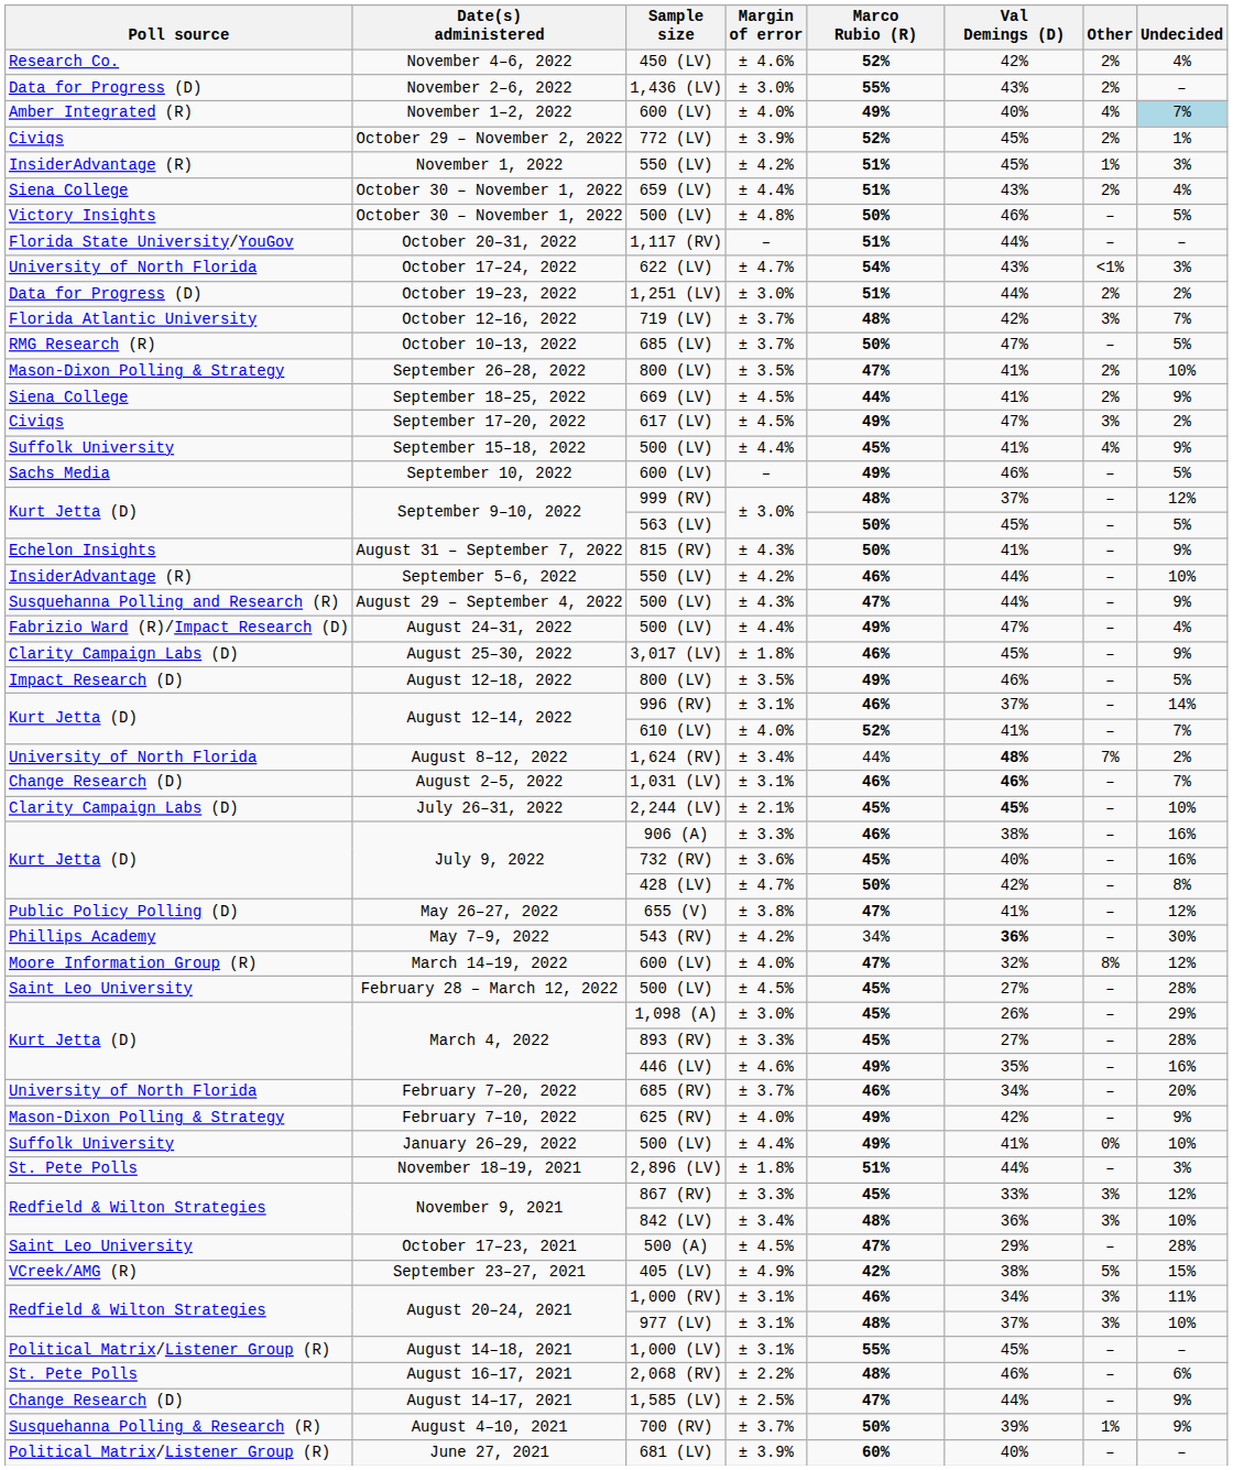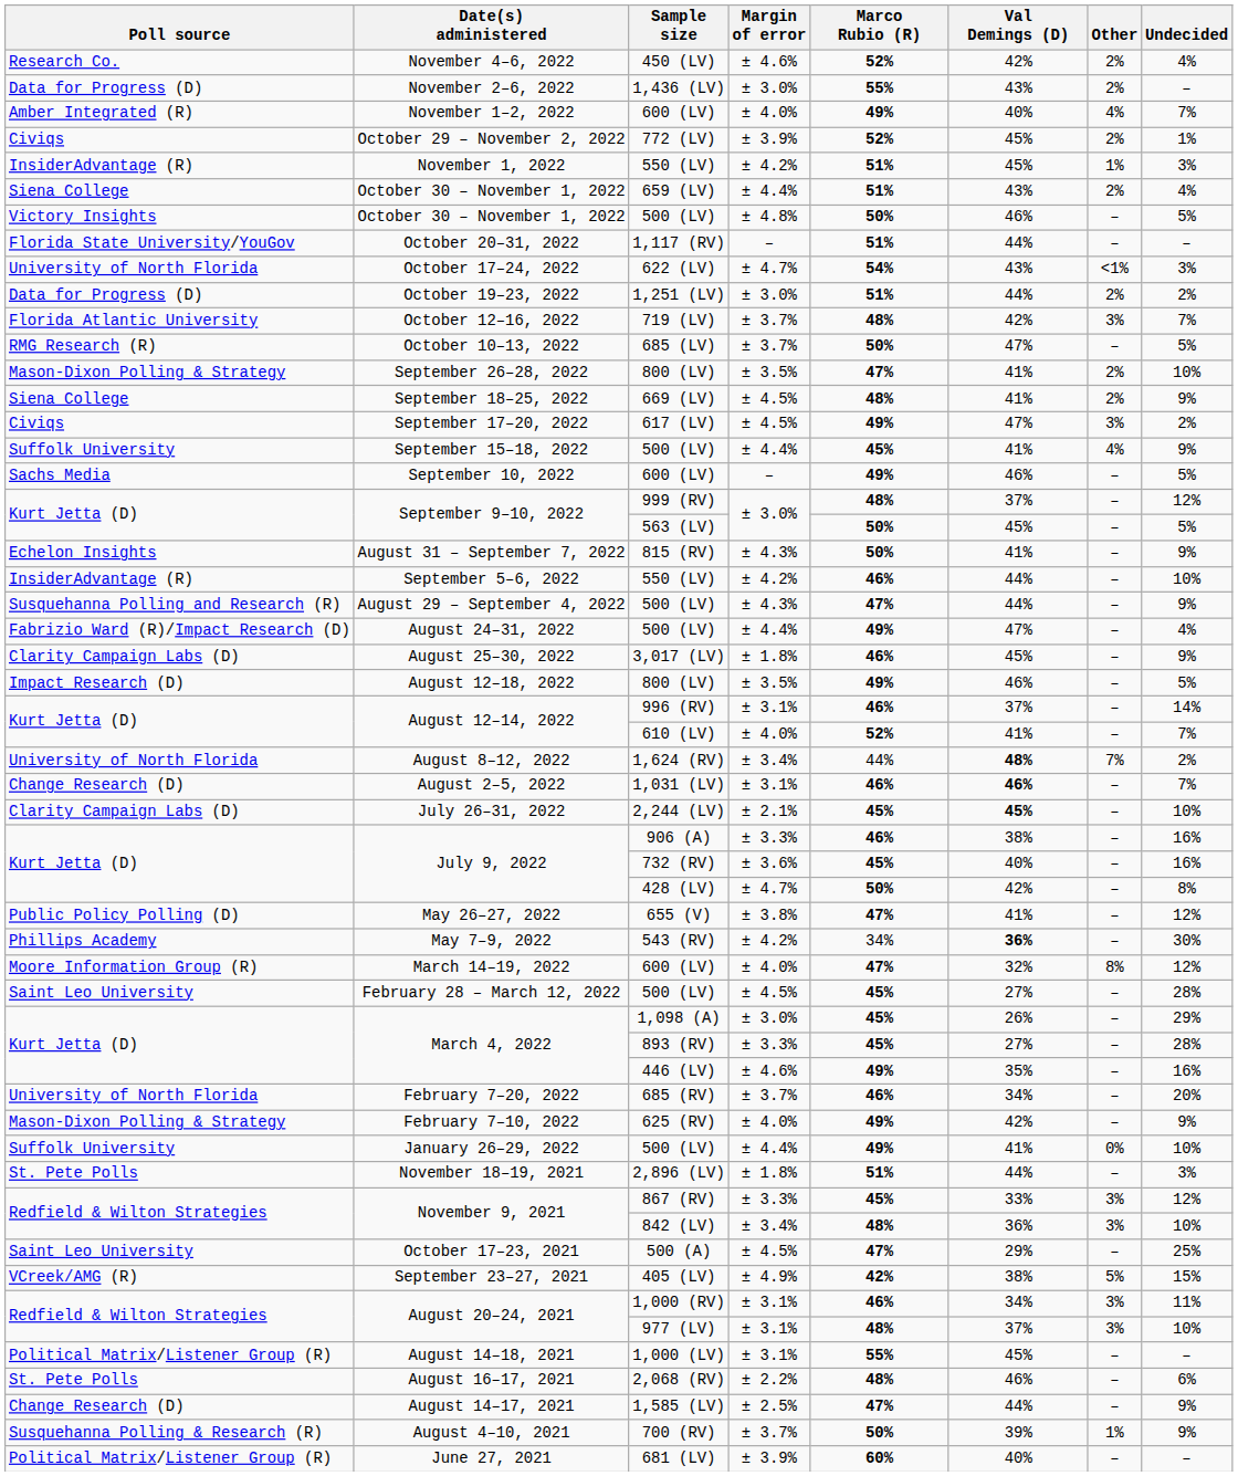November 1–2, 2022 | Undecided: lightblue background -> no background
September 18–25, 2022 | Marco Rubio (R): 44% -> 48%
October 17–23, 2021 | Undecided: 28% -> 25%
